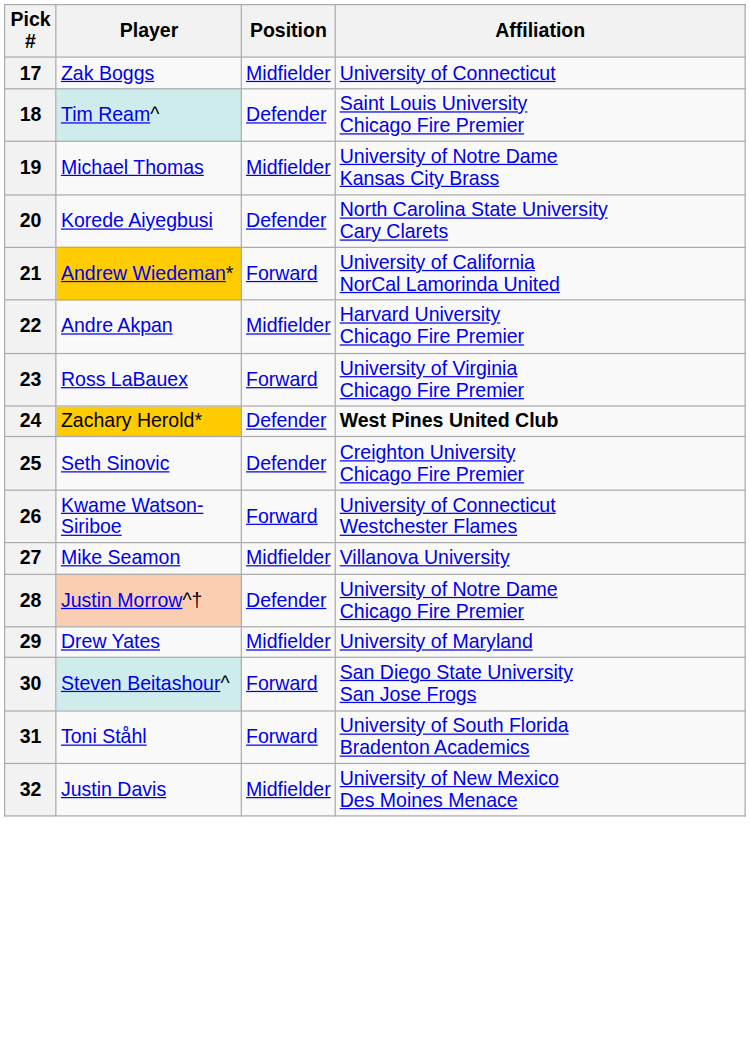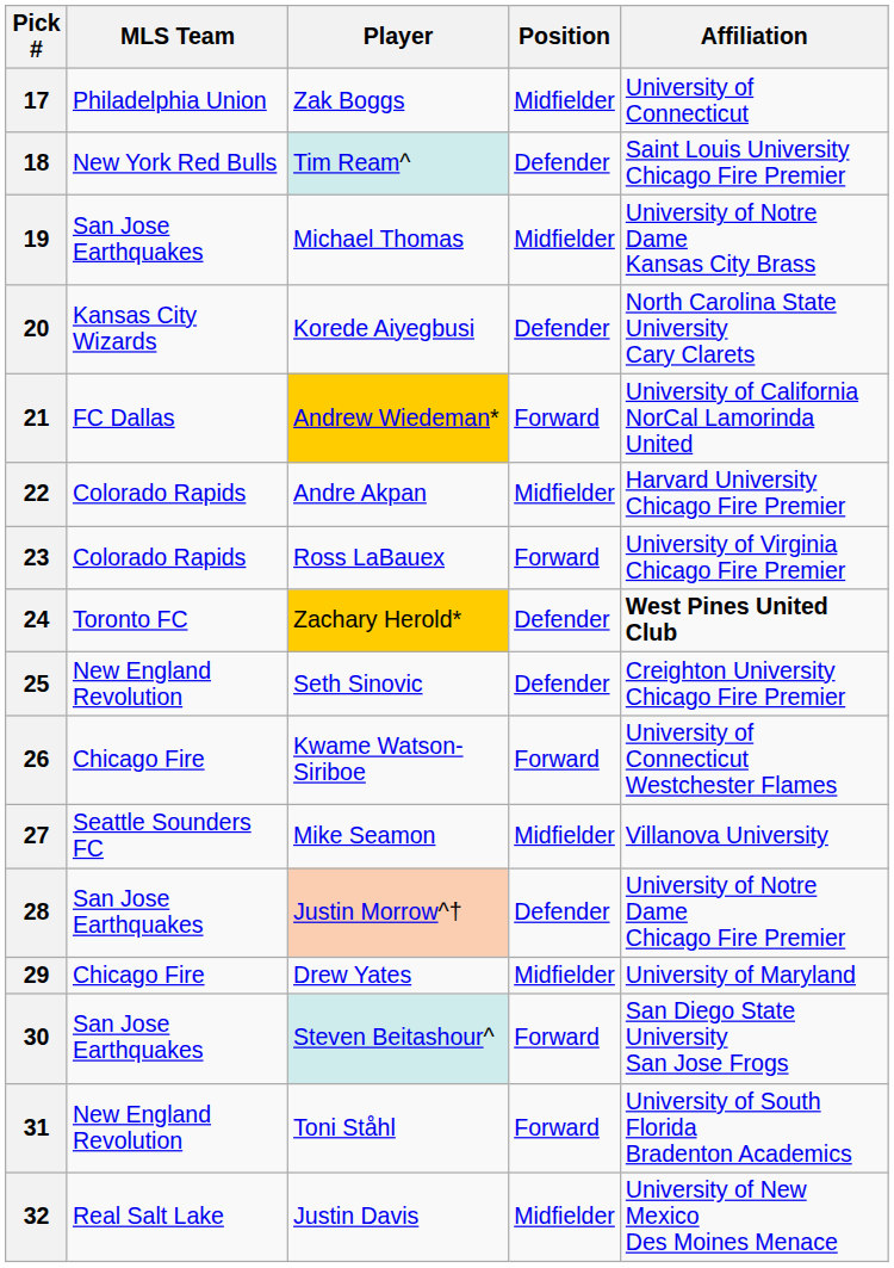+ column: MLS Team | Philadelphia Union | New York Red Bulls | San Jose Earthquakes | Kansas City Wizards | FC Dallas | Colorado Rapids | Colorado Rapids | Toronto FC | New England Revolution | Chicago Fire | Seattle Sounders FC | San Jose Earthquakes | Chicago Fire | San Jose Earthquakes | New England Revolution | Real Salt Lake
